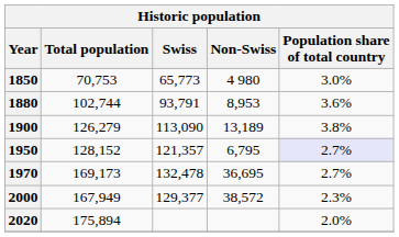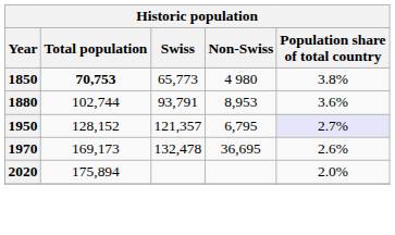1850 | Total population: normal -> bold
1850 | Population share of total country: 3.0% -> 3.8%
- row: 1900 | 126,279 | 113,090 | 13,189 | 3.8%
1970 | Population share of total country: 2.7% -> 2.6%
- row: 2000 | 167,949 | 129,377 | 38,572 | 2.3%
